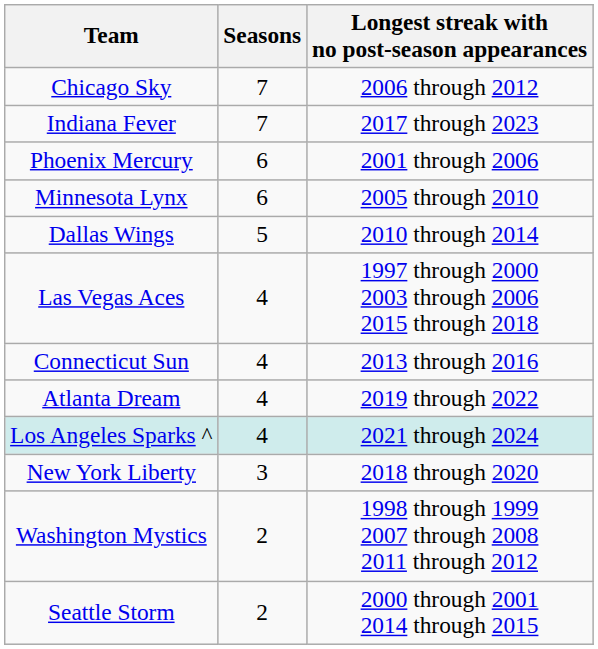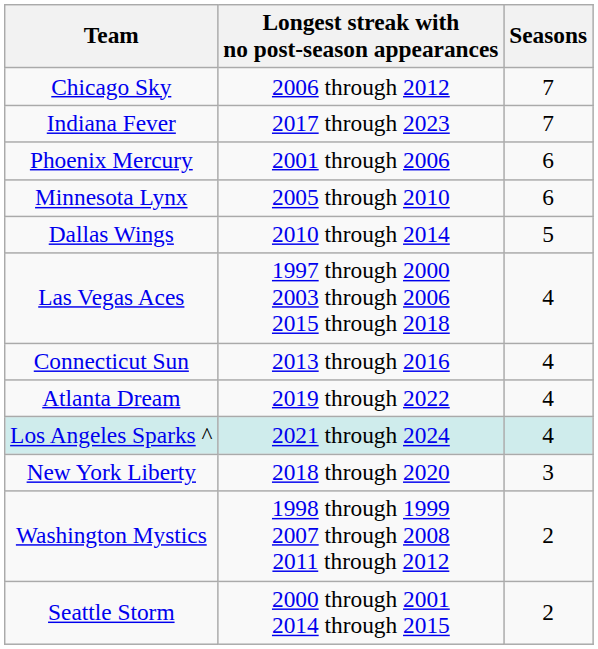columns swapped: Longest streak with no post-season appearances <-> Seasons
